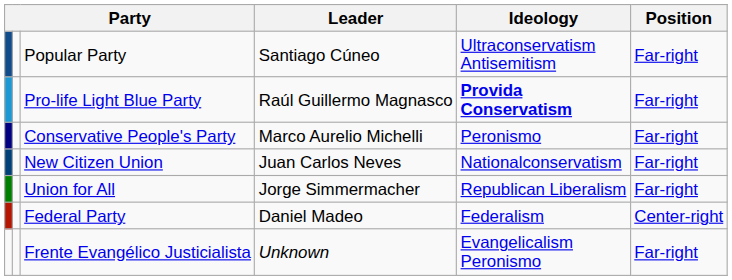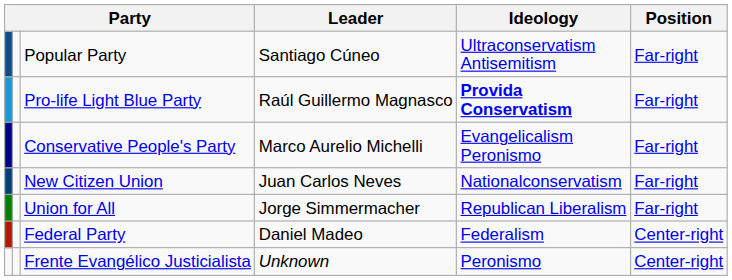Conservative People's Party | Ideology: Peronismo -> Evangelicalism Peronismo
Frente Evangélico Justicialista | Ideology: Evangelicalism Peronismo -> Peronismo
Frente Evangélico Justicialista | Position: Far-right -> Center-right
